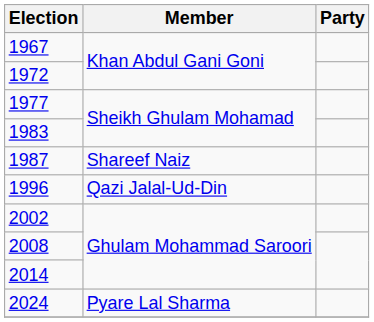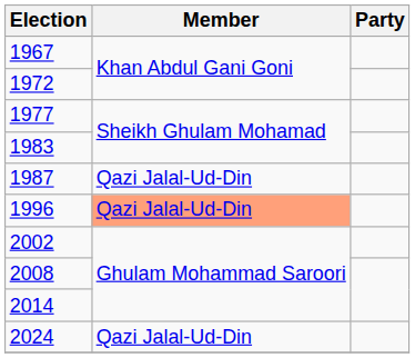1987 | Member: Shareef Naiz -> Qazi Jalal-Ud-Din
1996 | Member: no background -> lightsalmon background
2024 | Member: Pyare Lal Sharma -> Qazi Jalal-Ud-Din
